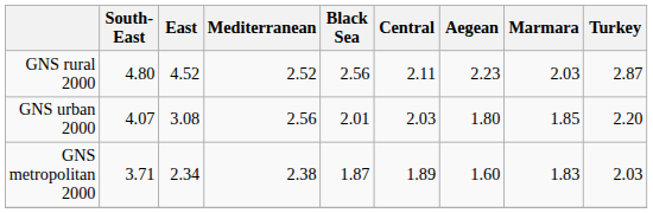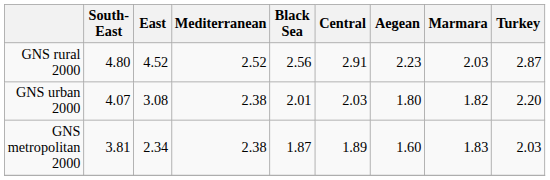GNS rural 2000 | Central: 2.11 -> 2.91
GNS urban 2000 | Mediterranean: 2.56 -> 2.38
GNS urban 2000 | Marmara: 1.85 -> 1.82
GNS metropolitan 2000 | South-East: 3.71 -> 3.81
